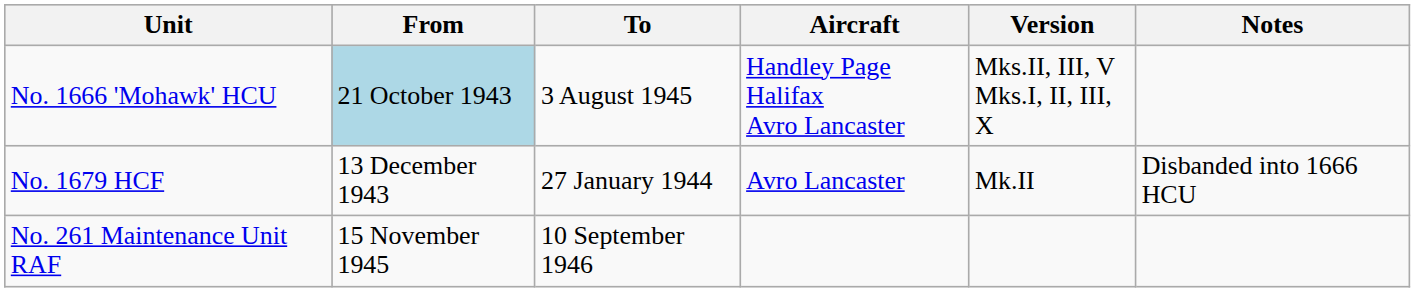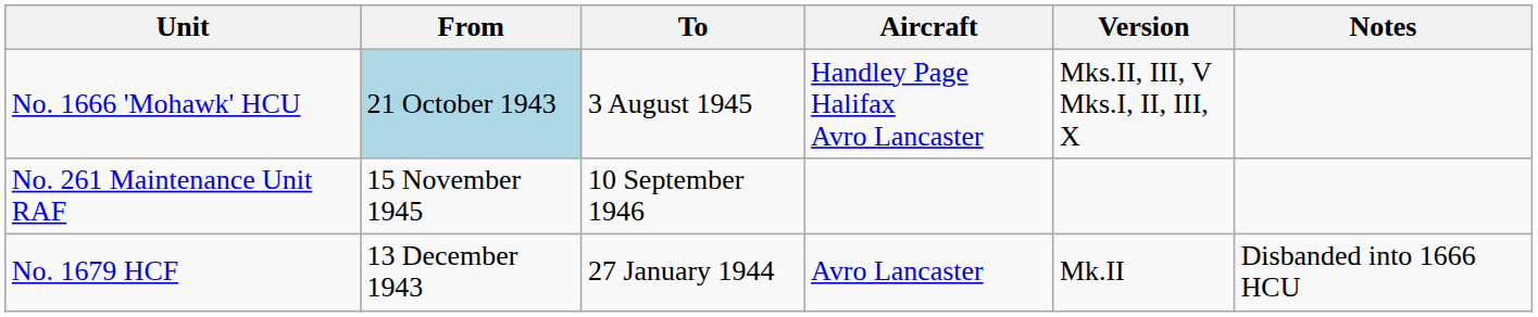rows swapped: No. 1679 HCF <-> No. 261 Maintenance Unit RAF
